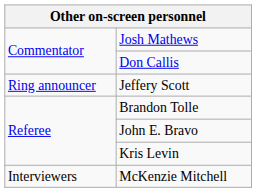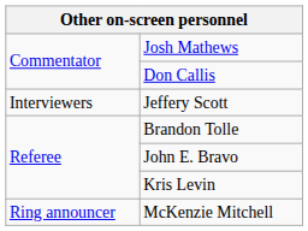Jeffery Scott | column 1: Ring announcer -> Interviewers
McKenzie Mitchell | column 1: Interviewers -> Ring announcer
